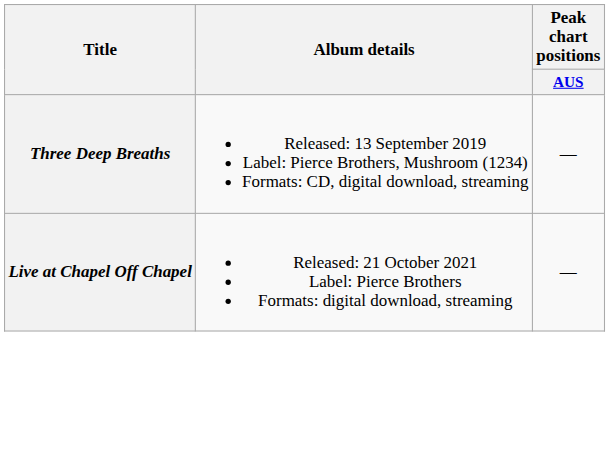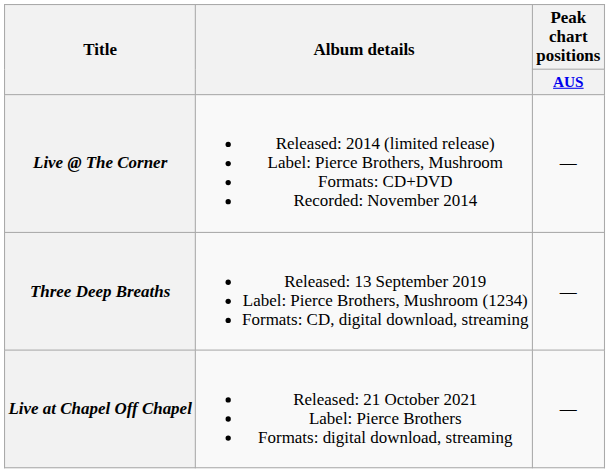+ row: Live @ The Corner | Released: 2014 (limited release) Label: Pierce Brothers, Mushroom Formats: CD+DVD Recorded: November 2014 | —
